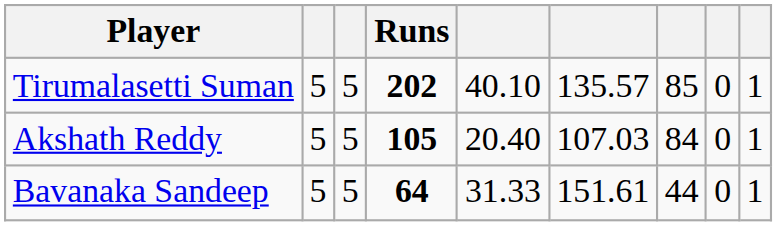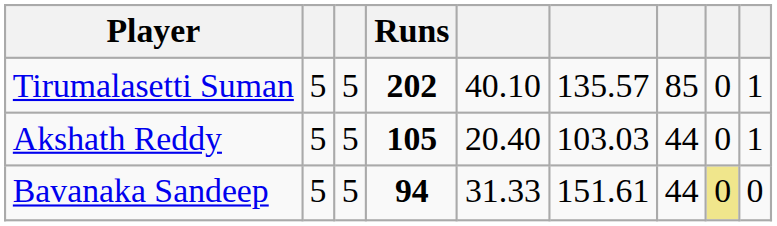Akshath Reddy | column 6: 107.03 -> 103.03
Akshath Reddy | column 7: 84 -> 44
Bavanaka Sandeep | Runs: 64 -> 94
Bavanaka Sandeep | column 8: no background -> khaki background
Bavanaka Sandeep | column 9: 1 -> 0
